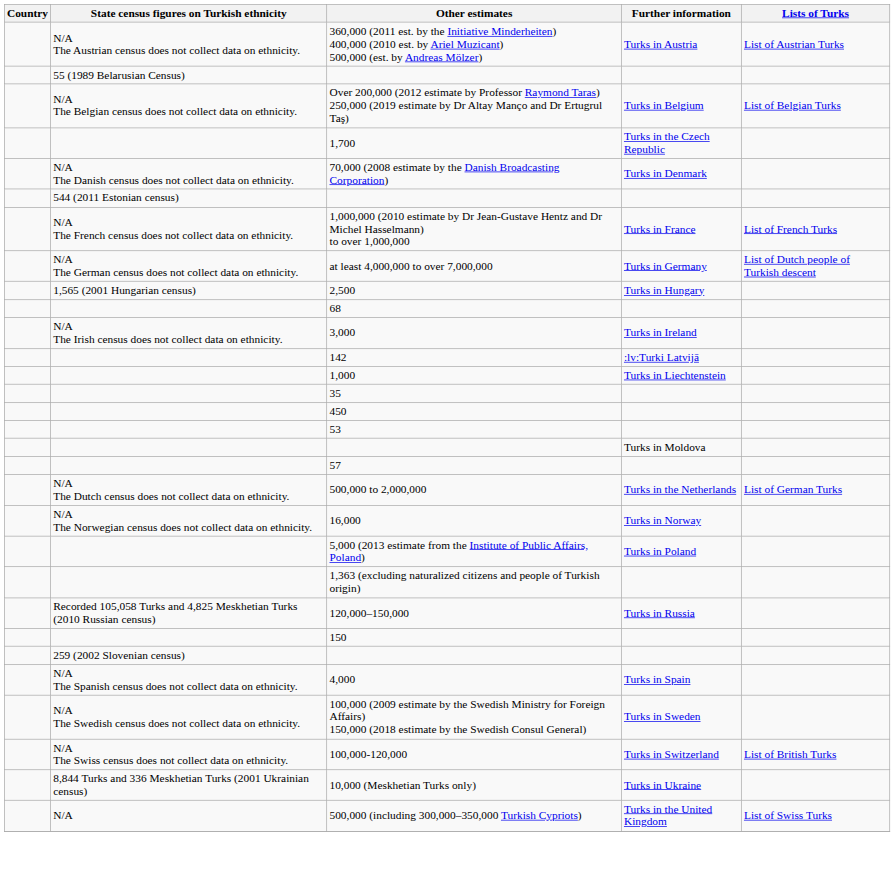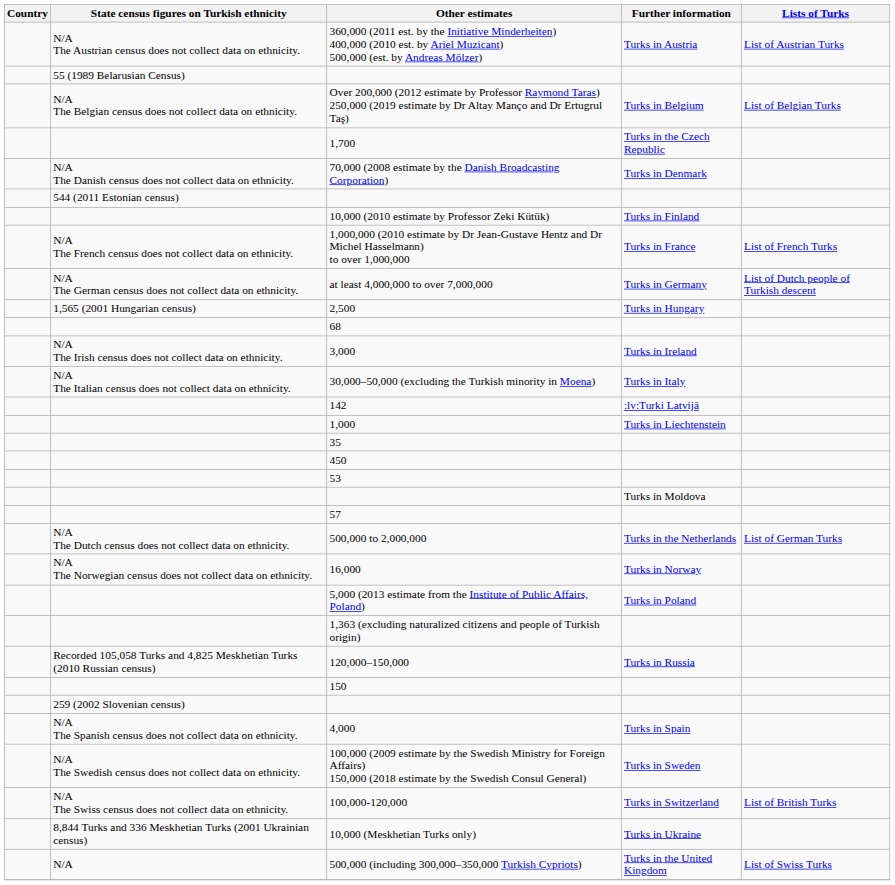+ row: 10,000 (2010 estimate by Professor Zeki Kütük) | Turks in Finland
+ row: N/A The Italian census does not collect data on ethnicity. | 30,000–50,000 (excluding the Turkish minority in Moena) | Turks in Italy
